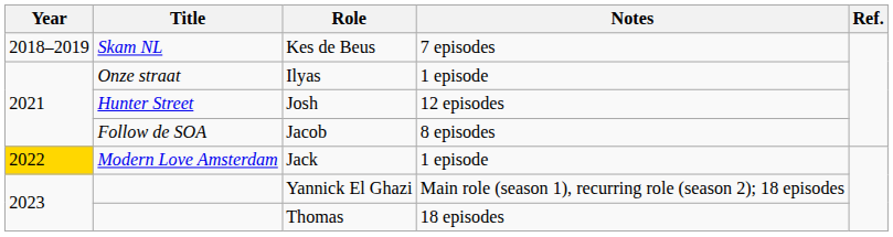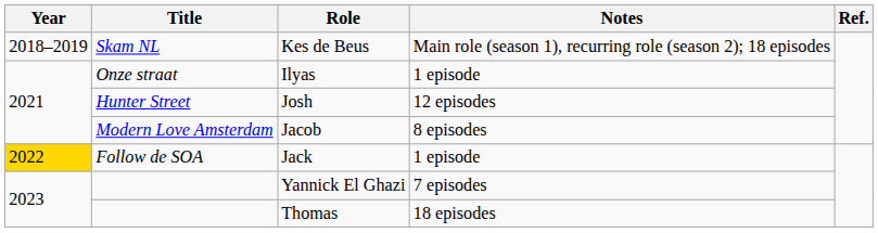Kes de Beus | Notes: 7 episodes -> Main role (season 1), recurring role (season 2); 18 episodes
Jacob | Title: Follow de SOA -> Modern Love Amsterdam
Jack | Title: Modern Love Amsterdam -> Follow de SOA
Yannick El Ghazi | Notes: Main role (season 1), recurring role (season 2); 18 episodes -> 7 episodes
